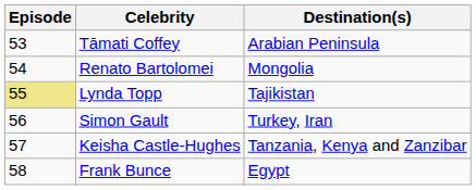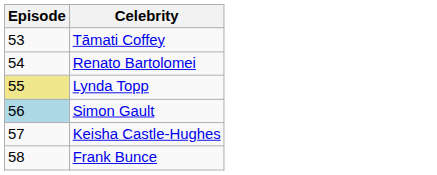- column: Destination(s) | Arabian Peninsula | Mongolia | Tajikistan | Turkey, Iran | Tanzania, Kenya and Zanzibar | Egypt
Simon Gault | Episode: no background -> lightblue background
